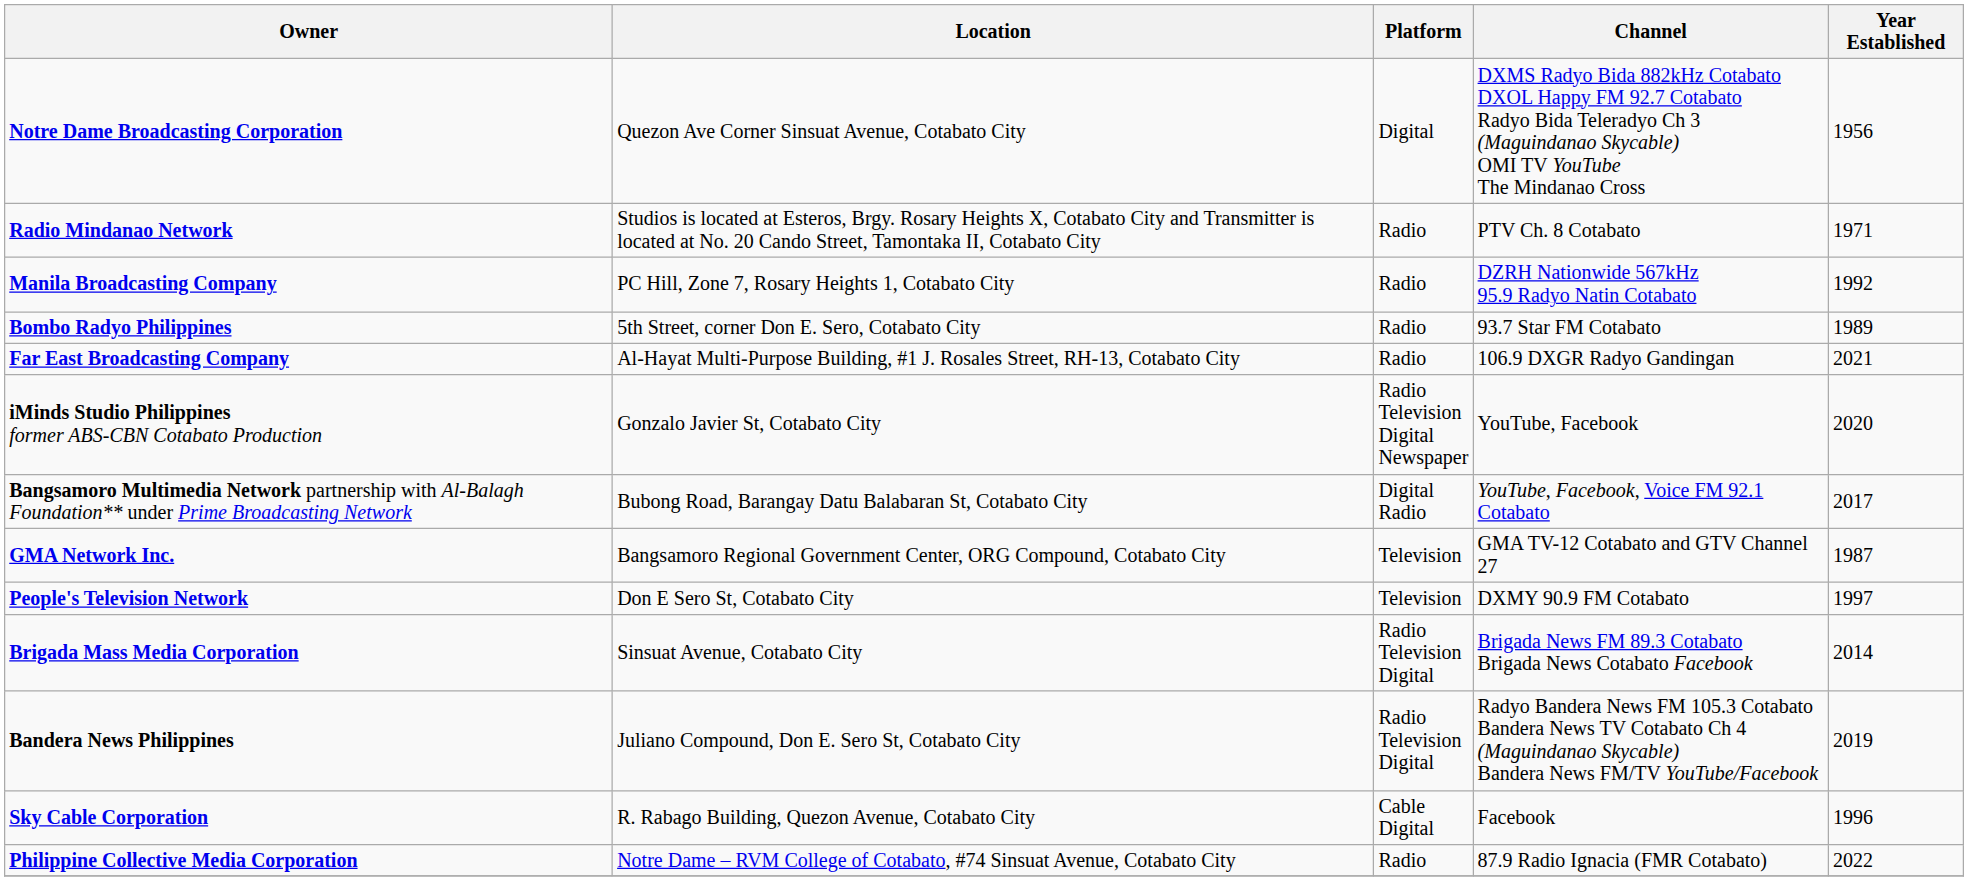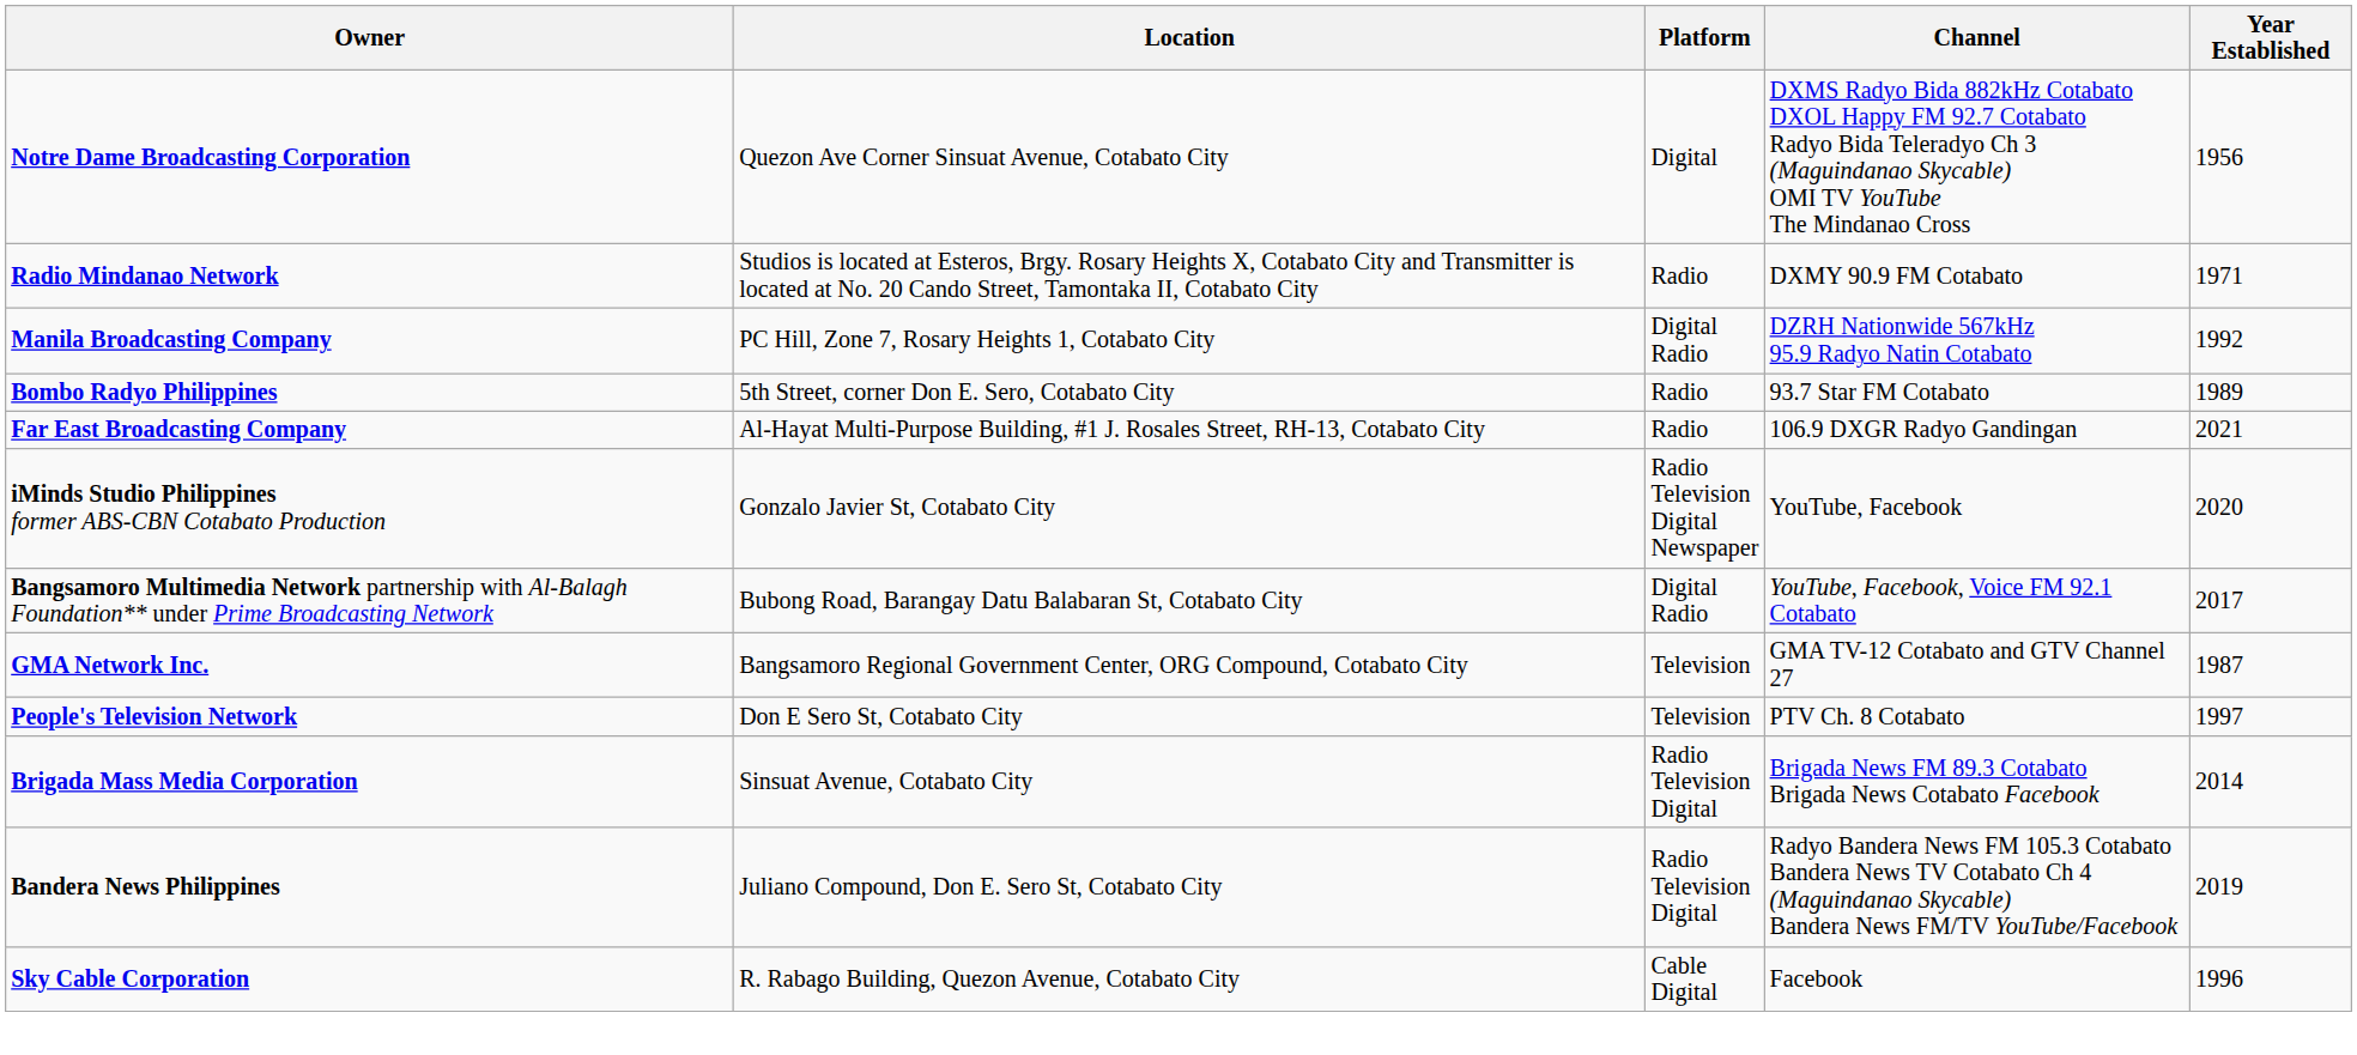Radio Mindanao Network | Channel: PTV Ch. 8 Cotabato -> DXMY 90.9 FM Cotabato
Manila Broadcasting Company | Platform: Radio -> Digital Radio
People's Television Network | Channel: DXMY 90.9 FM Cotabato -> PTV Ch. 8 Cotabato
- row: Philippine Collective Media Corporation | Notre Dame – RVM College of Cotabato, #74 Sinsuat Avenue, Cotabato City | Radio | 87.9 Radio Ignacia (FMR Cotabato) | 2022
